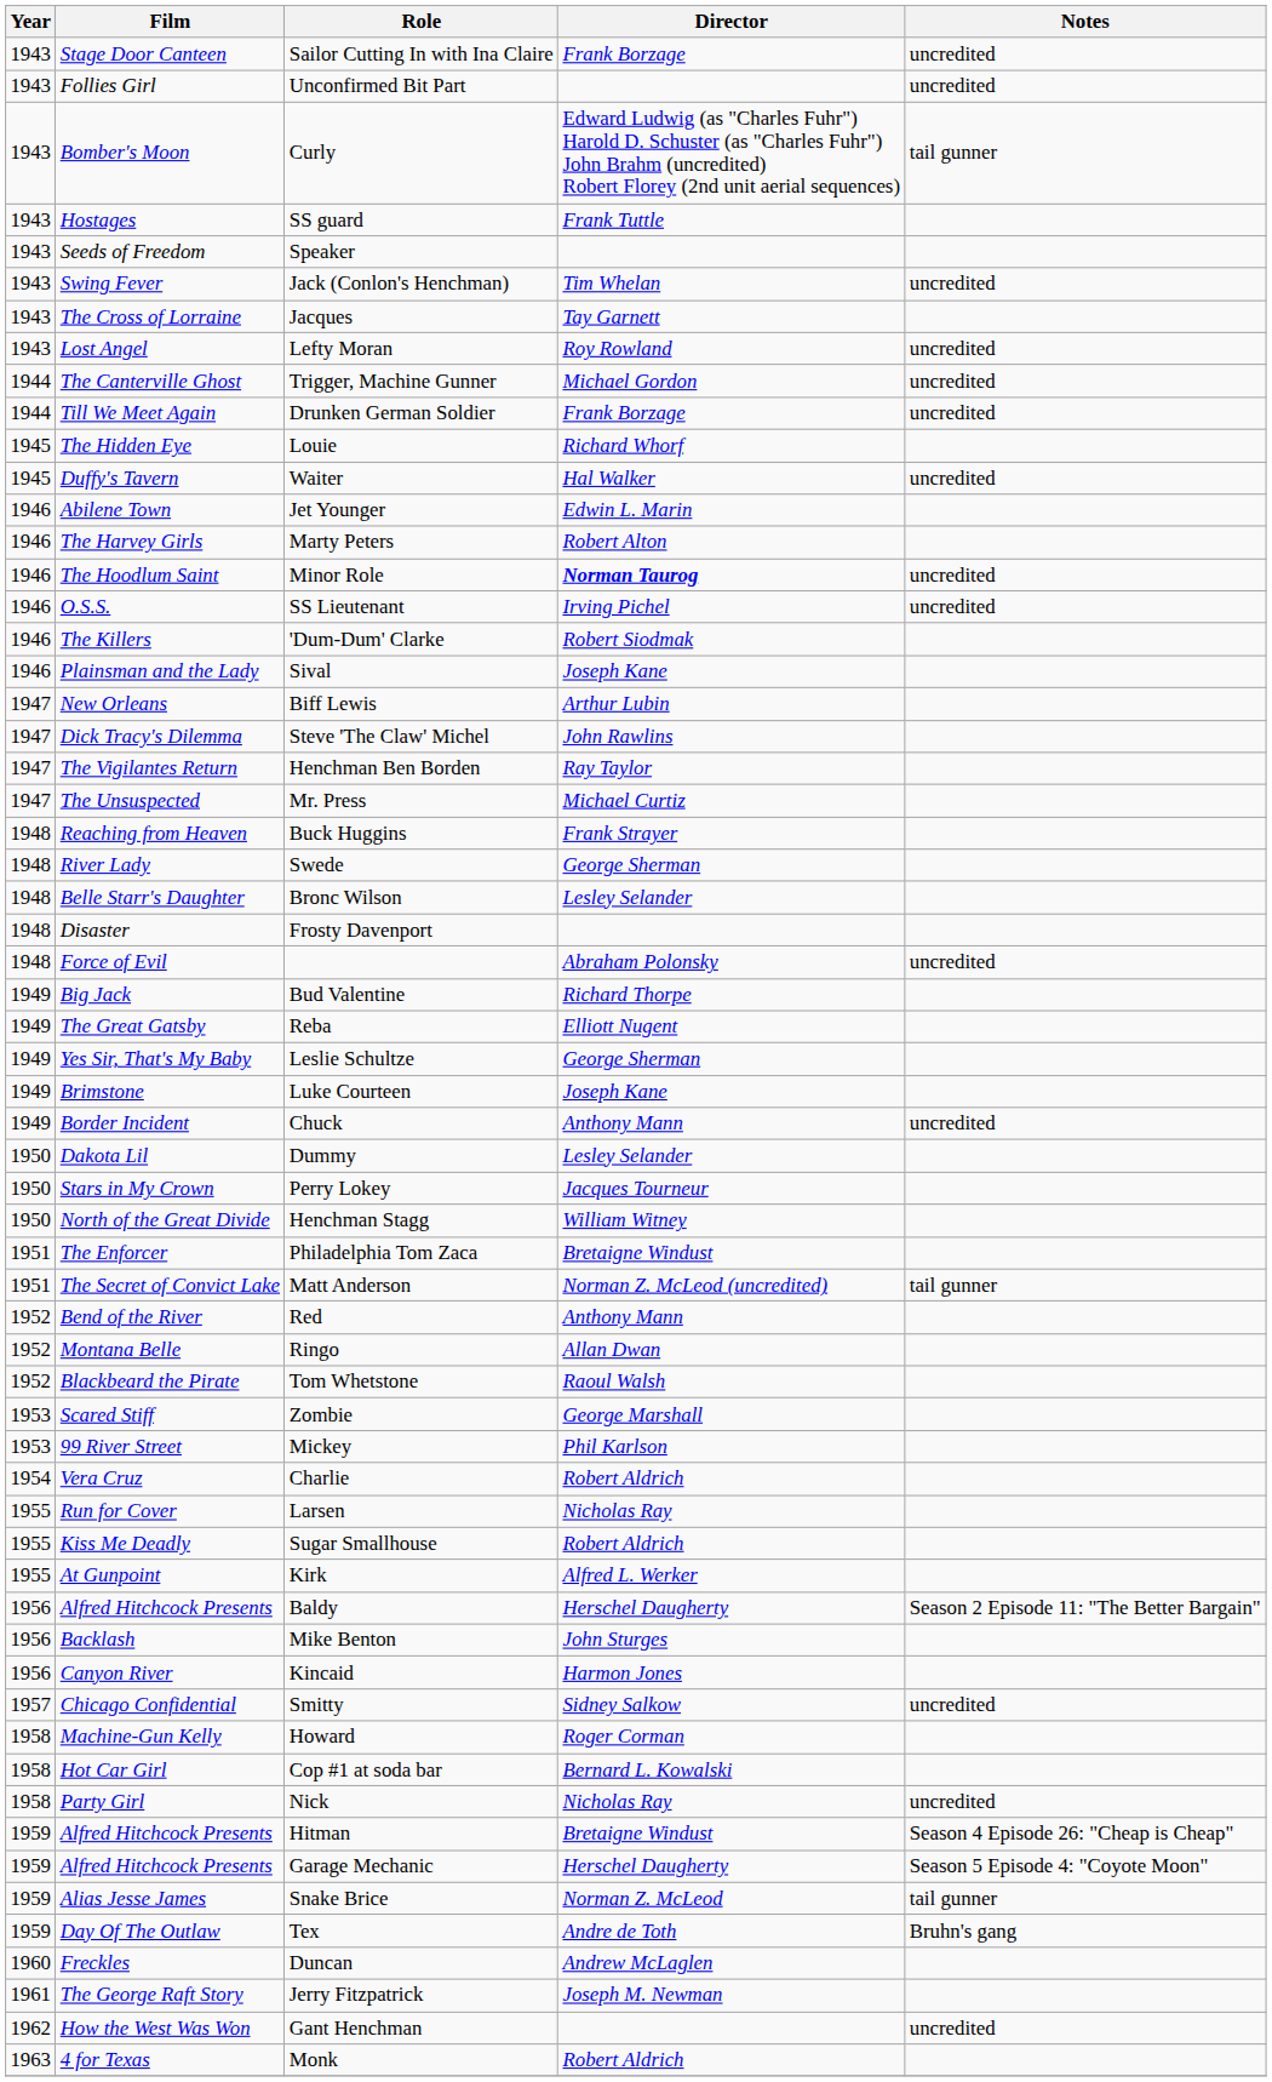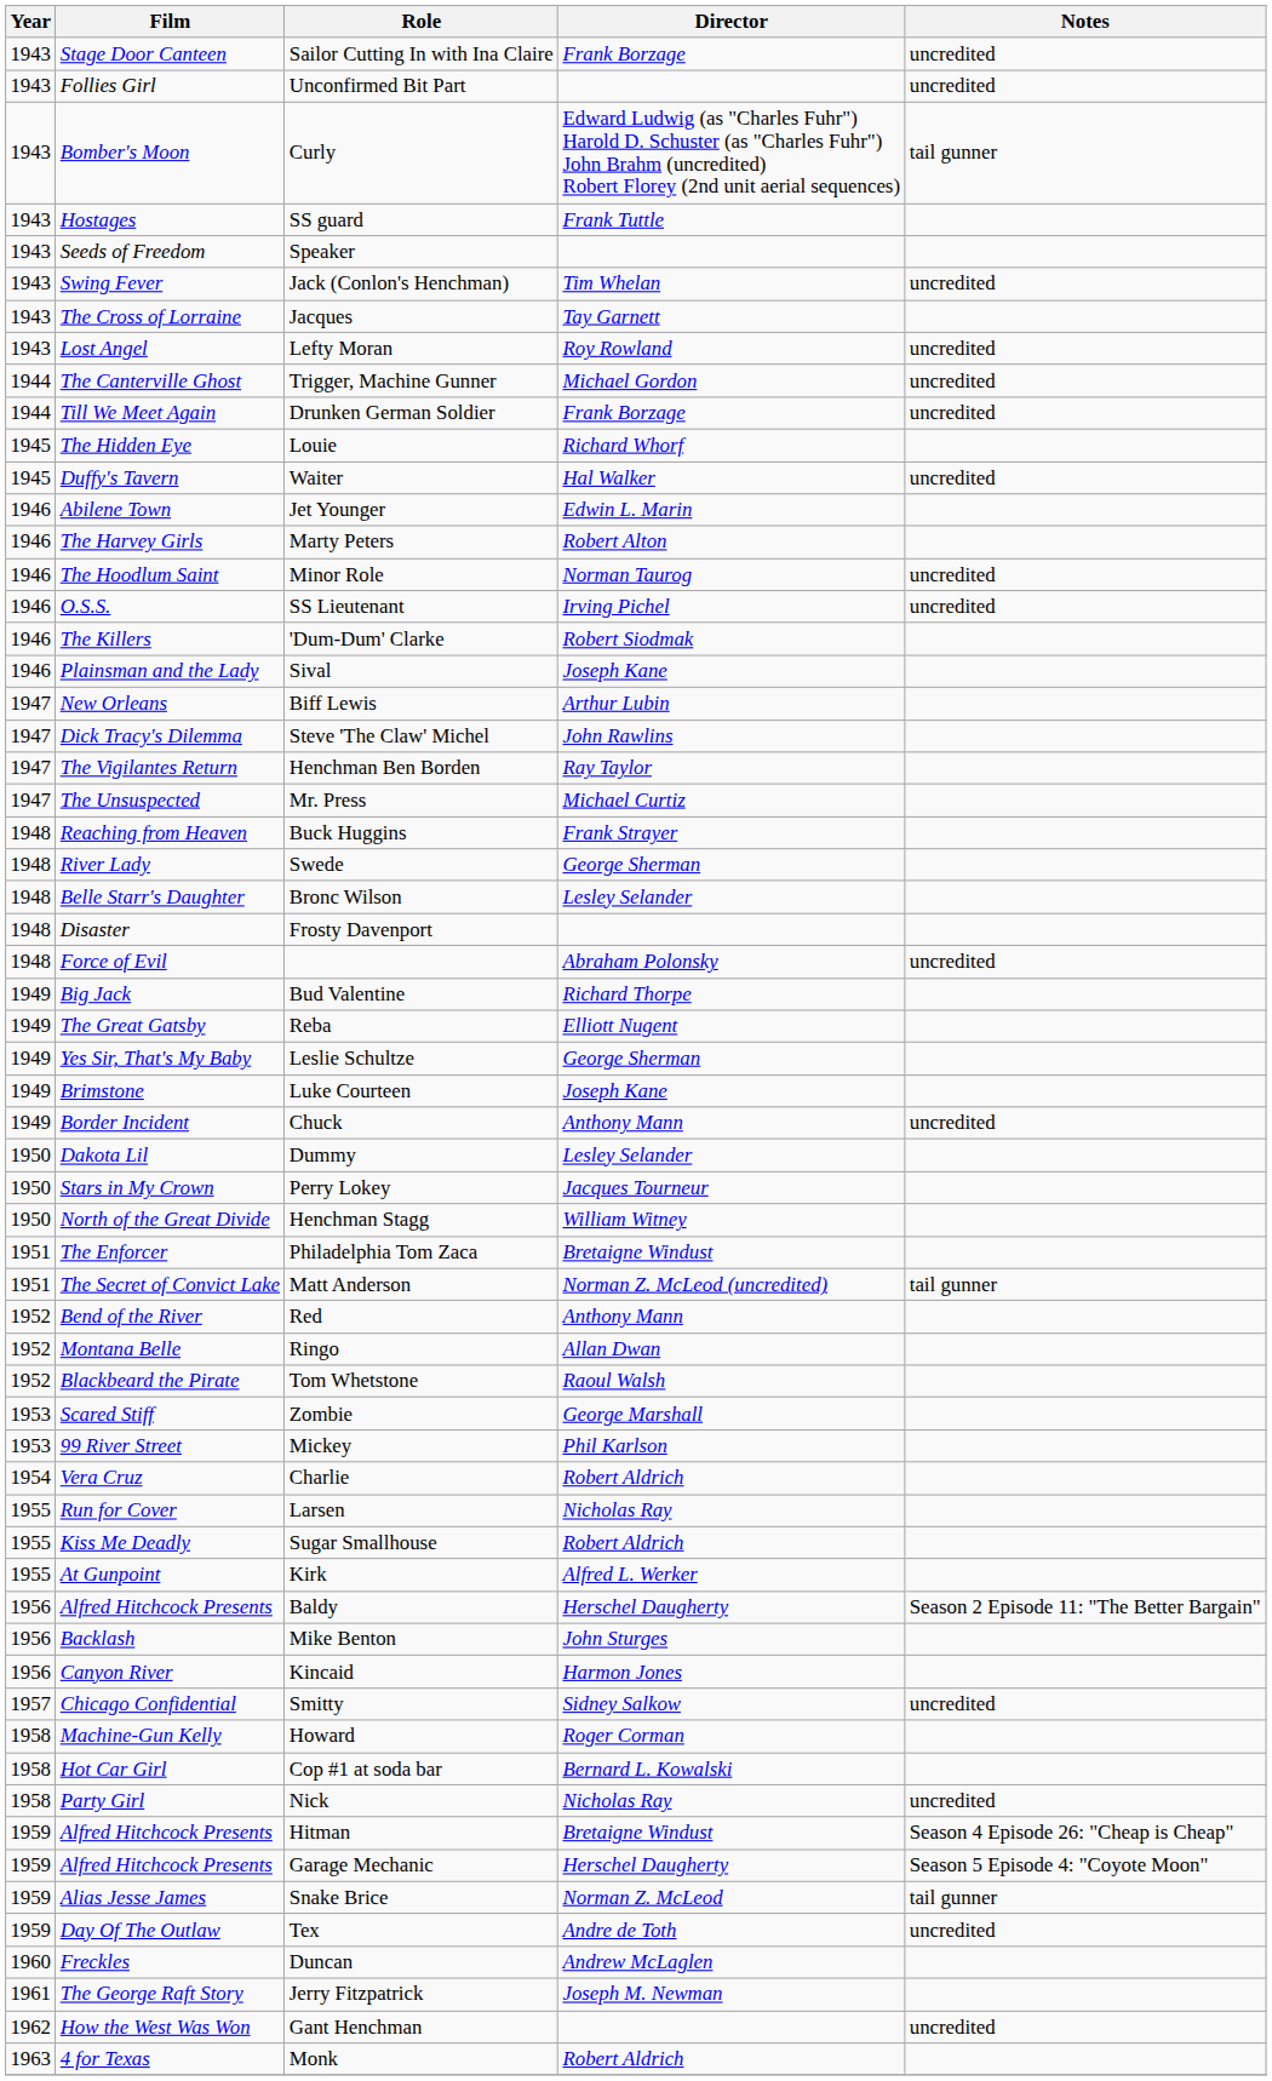Minor Role | Director: bold -> normal
Tex | Notes: Bruhn's gang -> uncredited
